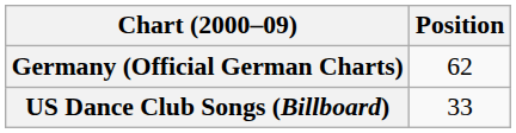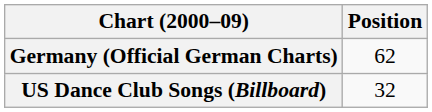US Dance Club Songs (Billboard) | Position: 33 -> 32
